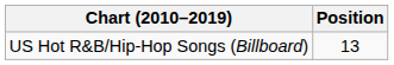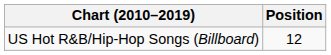US Hot R&B/Hip-Hop Songs (Billboard) | Position: 13 -> 12
